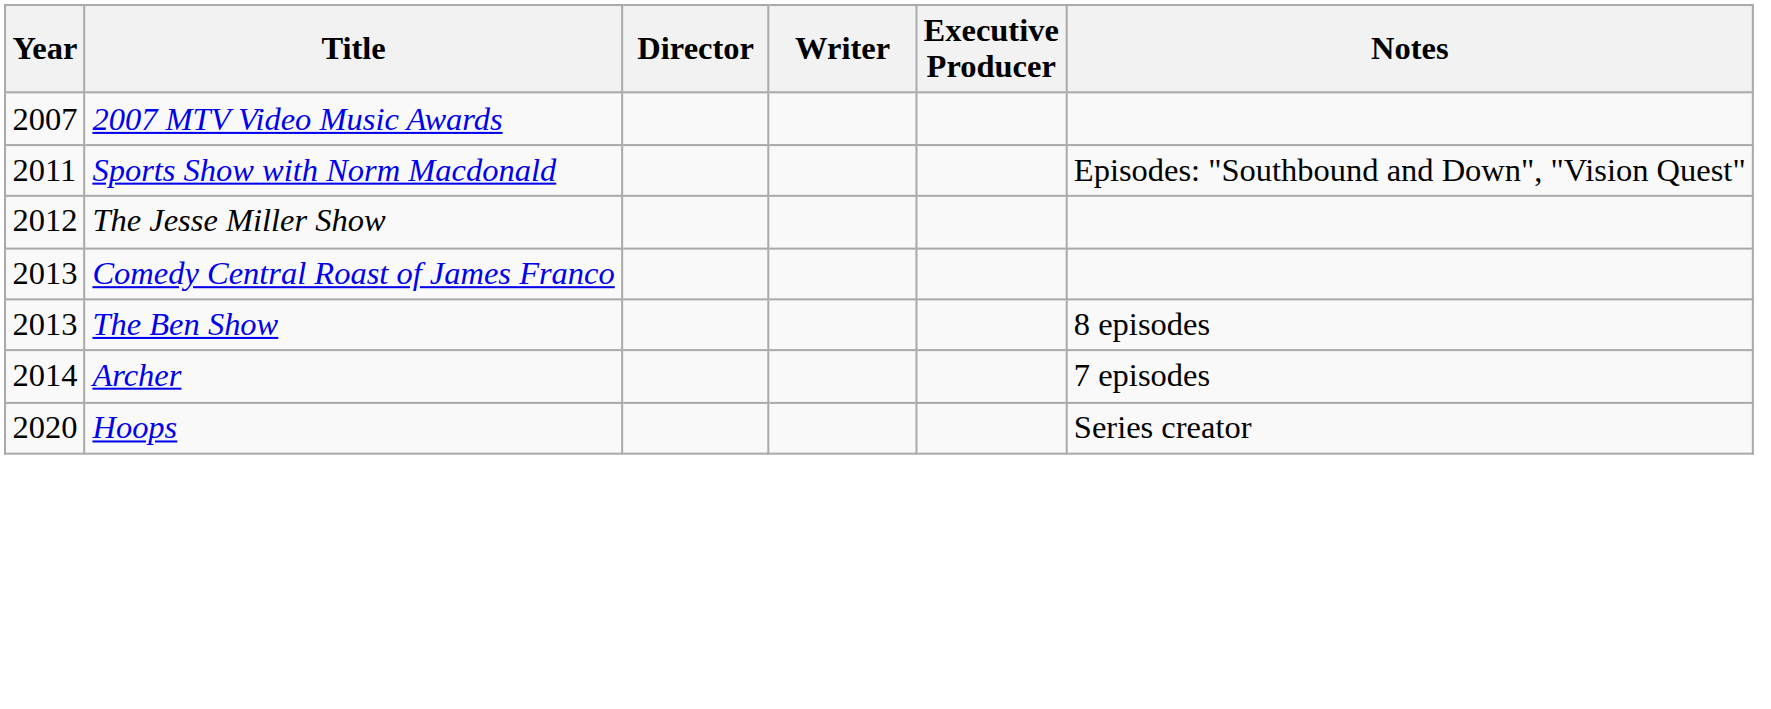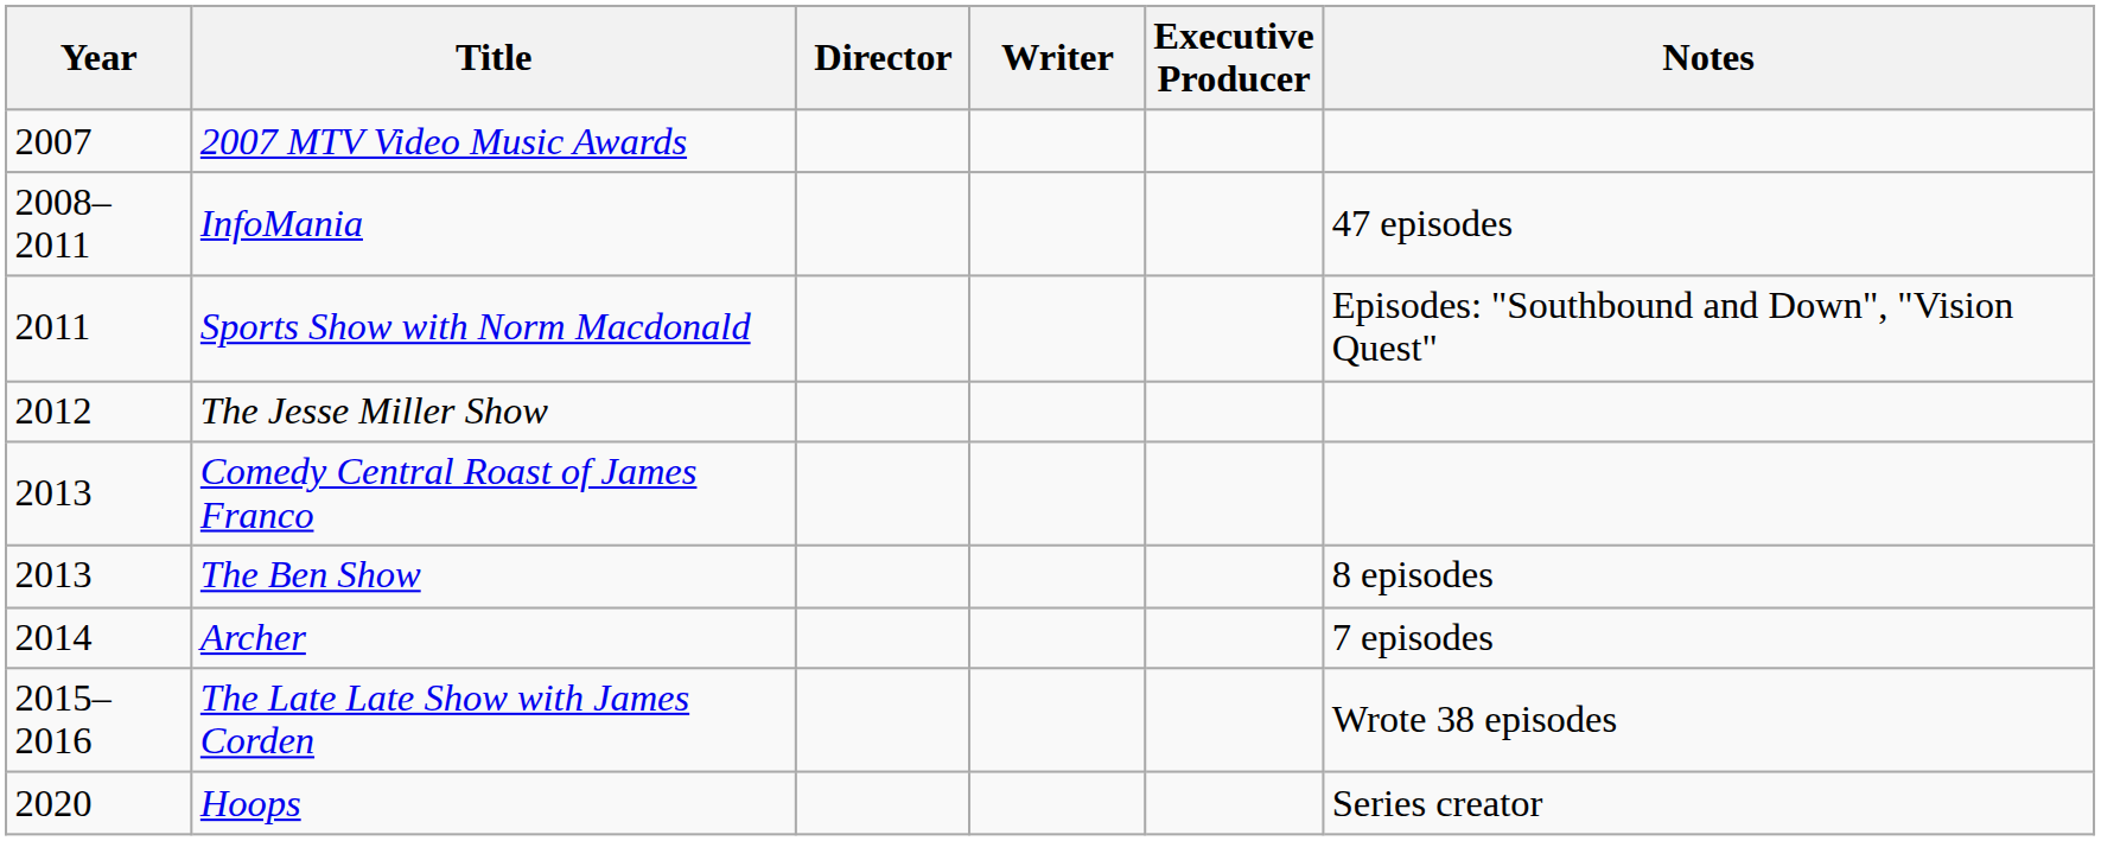+ row: 2008–2011 | InfoMania | 47 episodes
+ row: 2015–2016 | The Late Late Show with James Corden | Wrote 38 episodes
